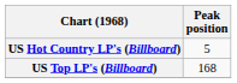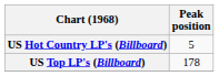US Top LP's (Billboard) | Peak position: 168 -> 178
